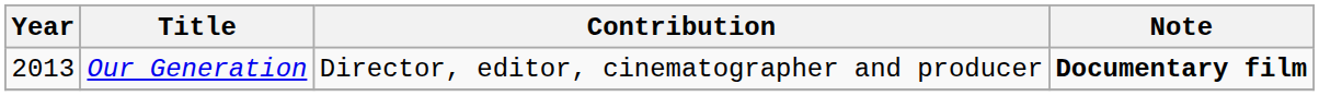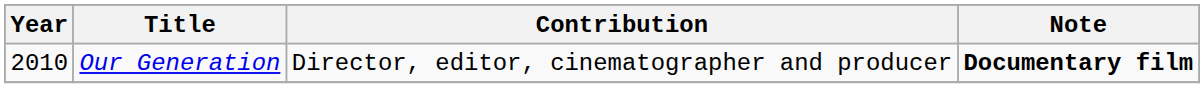Our Generation | Year: 2013 -> 2010
